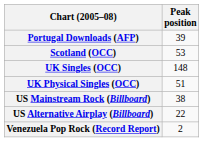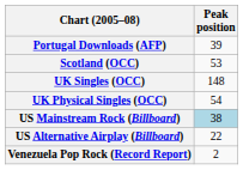UK Physical Singles (OCC) | Peak position: 51 -> 54
US Mainstream Rock (Billboard) | Peak position: no background -> lightblue background
